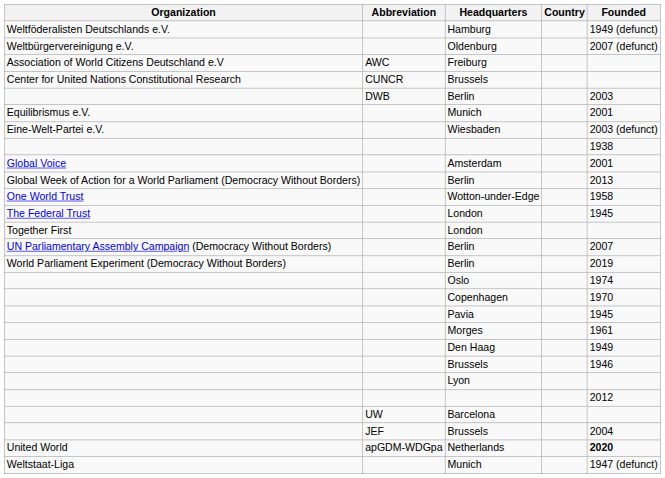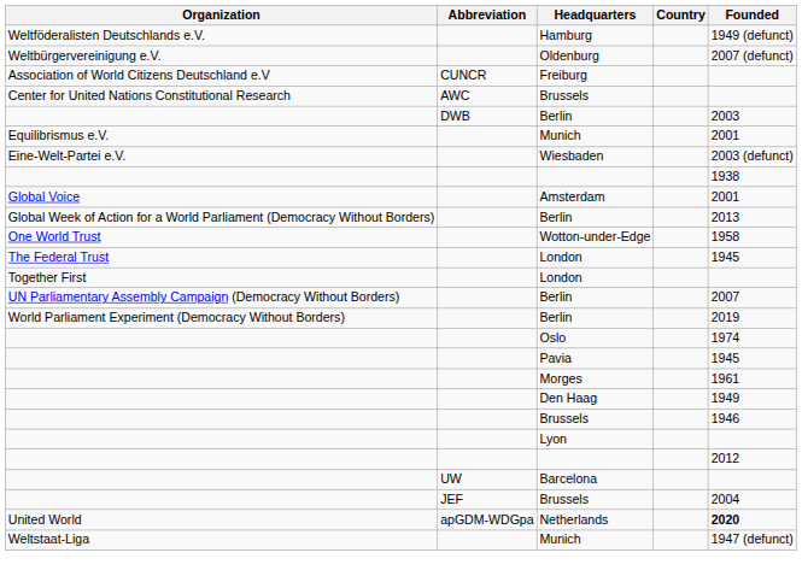Freiburg | Abbreviation: AWC -> CUNCR
Center for United Nations Constitutional Research / Brussels | Abbreviation: CUNCR -> AWC
- row: Copenhagen | 1970
